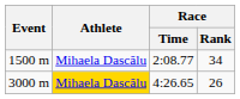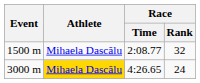1500 m | Race / Rank: 34 -> 32
3000 m | Race / Rank: 26 -> 24
